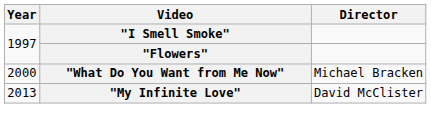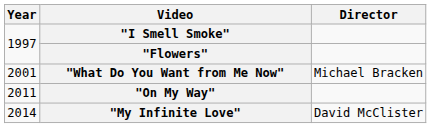"What Do You Want from Me Now" | Year: 2000 -> 2001
+ row: 2011 | "On My Way"
"My Infinite Love" | Year: 2013 -> 2014
